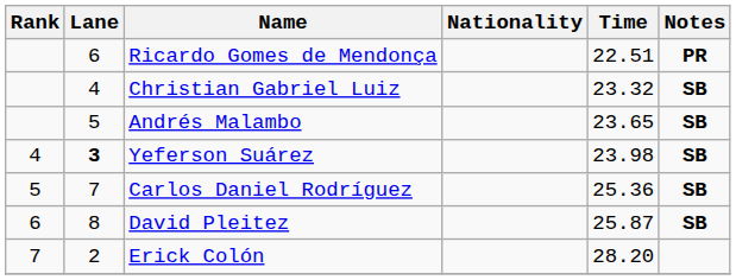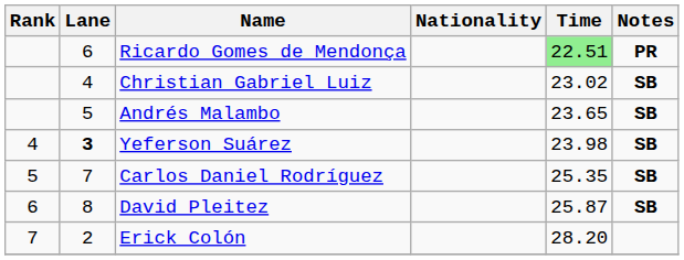Ricardo Gomes de Mendonça | Time: no background -> lightgreen background
Christian Gabriel Luiz | Time: 23.32 -> 23.02
Carlos Daniel Rodríguez | Time: 25.36 -> 25.35
